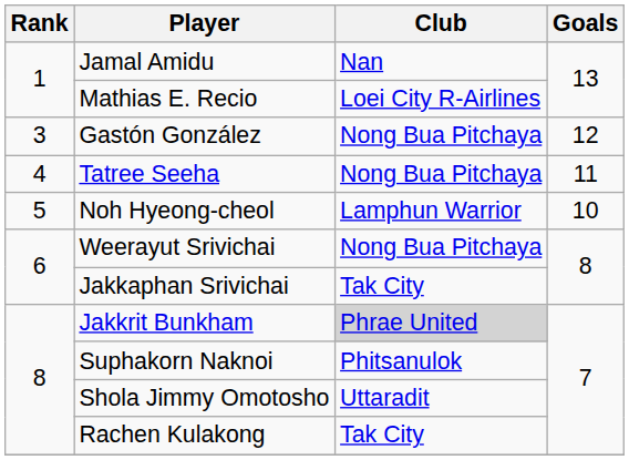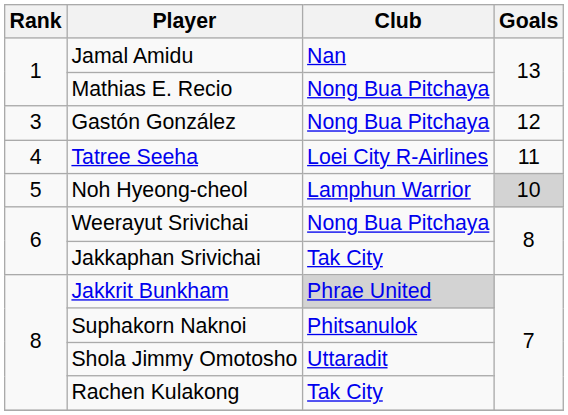Mathias E. Recio | Club: Loei City R-Airlines -> Nong Bua Pitchaya
Tatree Seeha | Club: Nong Bua Pitchaya -> Loei City R-Airlines
Noh Hyeong-cheol | Goals: no background -> lightgrey background
